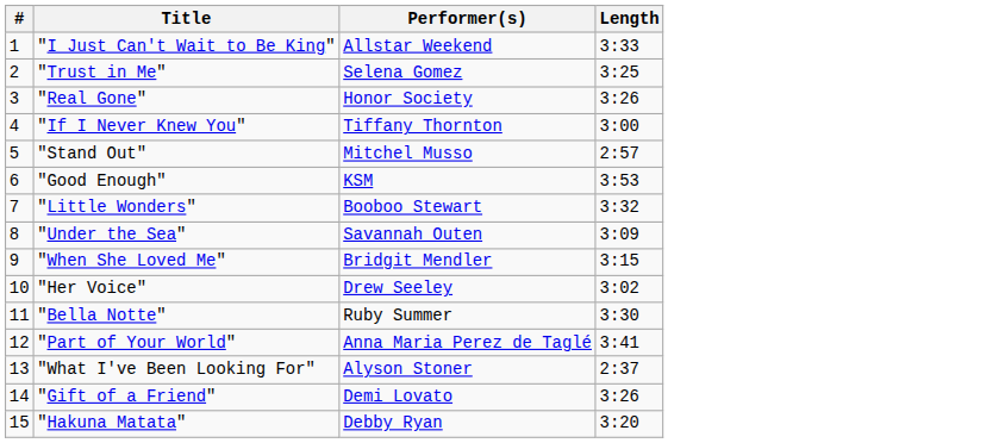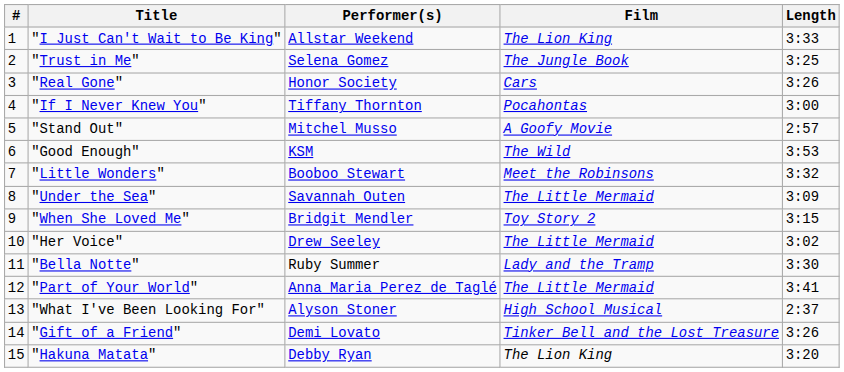+ column: Film | The Lion King | The Jungle Book | Cars | Pocahontas | A Goofy Movie | The Wild | Meet the Robinsons | The Little Mermaid | Toy Story 2 | The Little Mermaid | Lady and the Tramp | The Little Mermaid | High School Musical | Tinker Bell and the Lost Treasure | The Lion King
